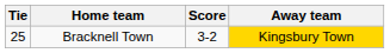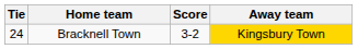Bracknell Town | Tie: 25 -> 24
